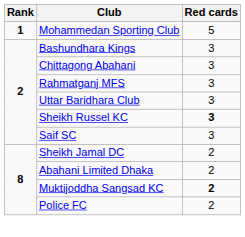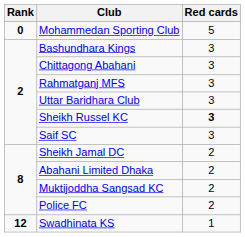Mohammedan Sporting Club | Rank: 1 -> 0
Muktijoddha Sangsad KC | Red cards: bold -> normal
+ row: 12 | Swadhinata KS | 1
